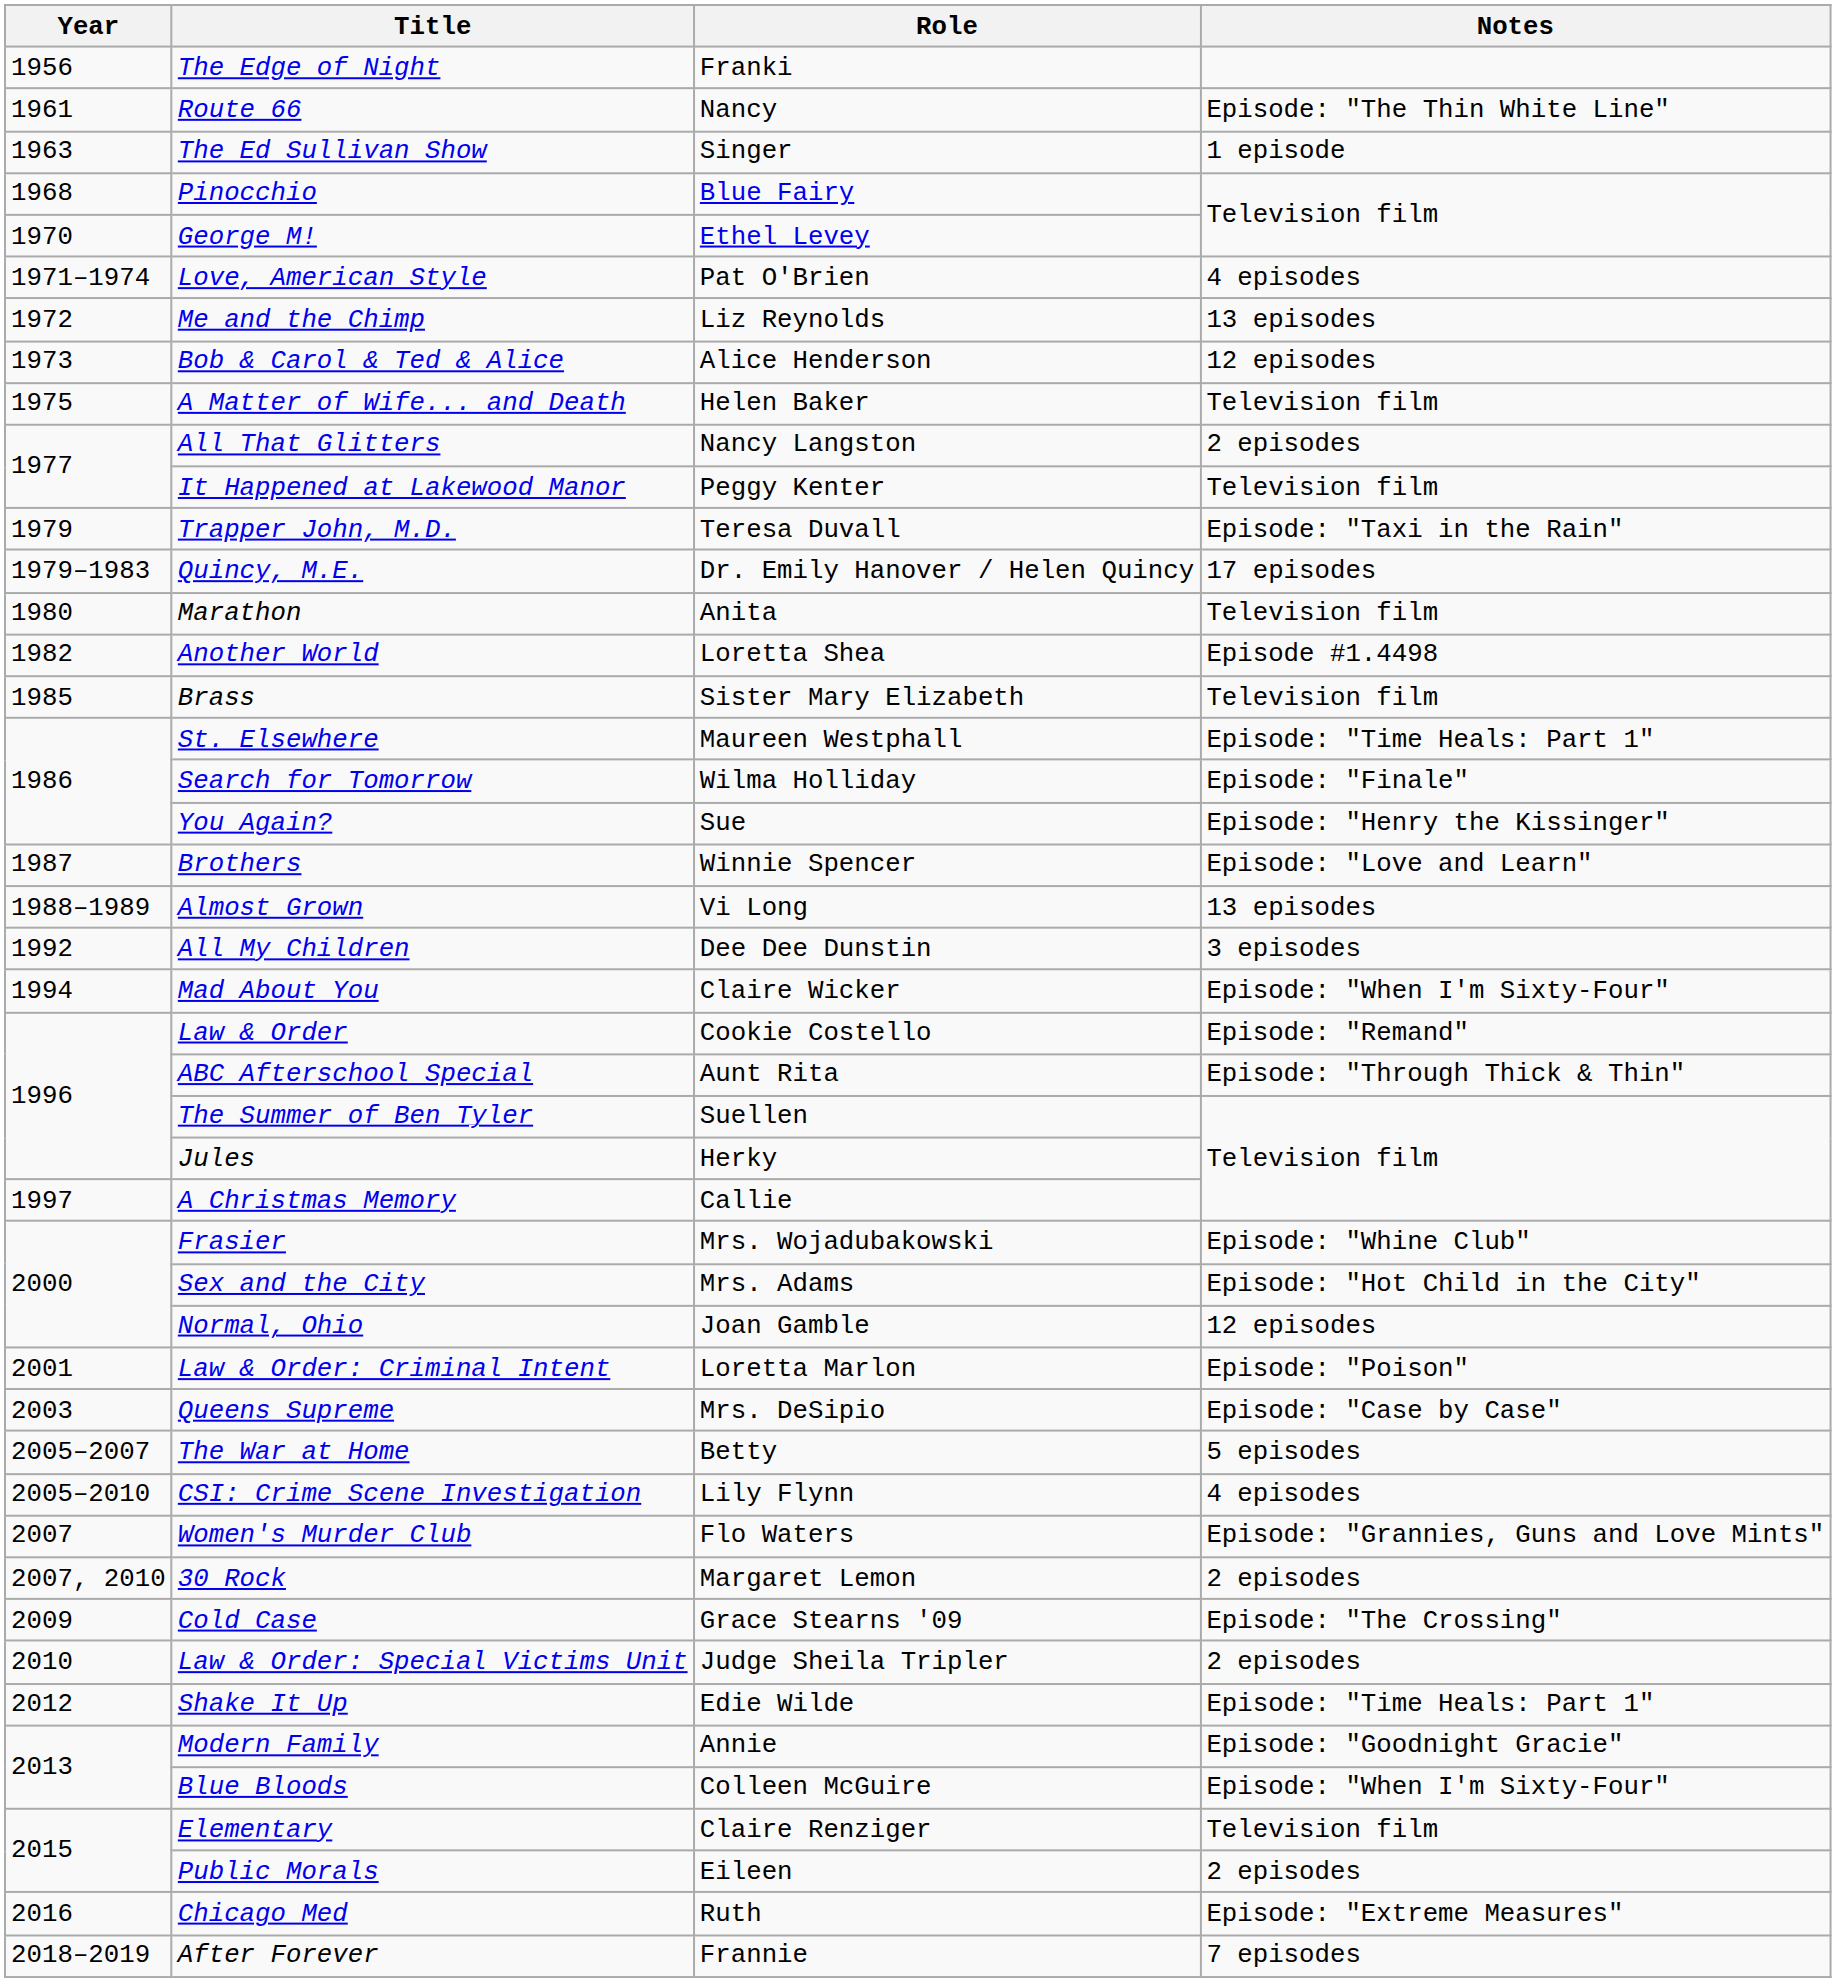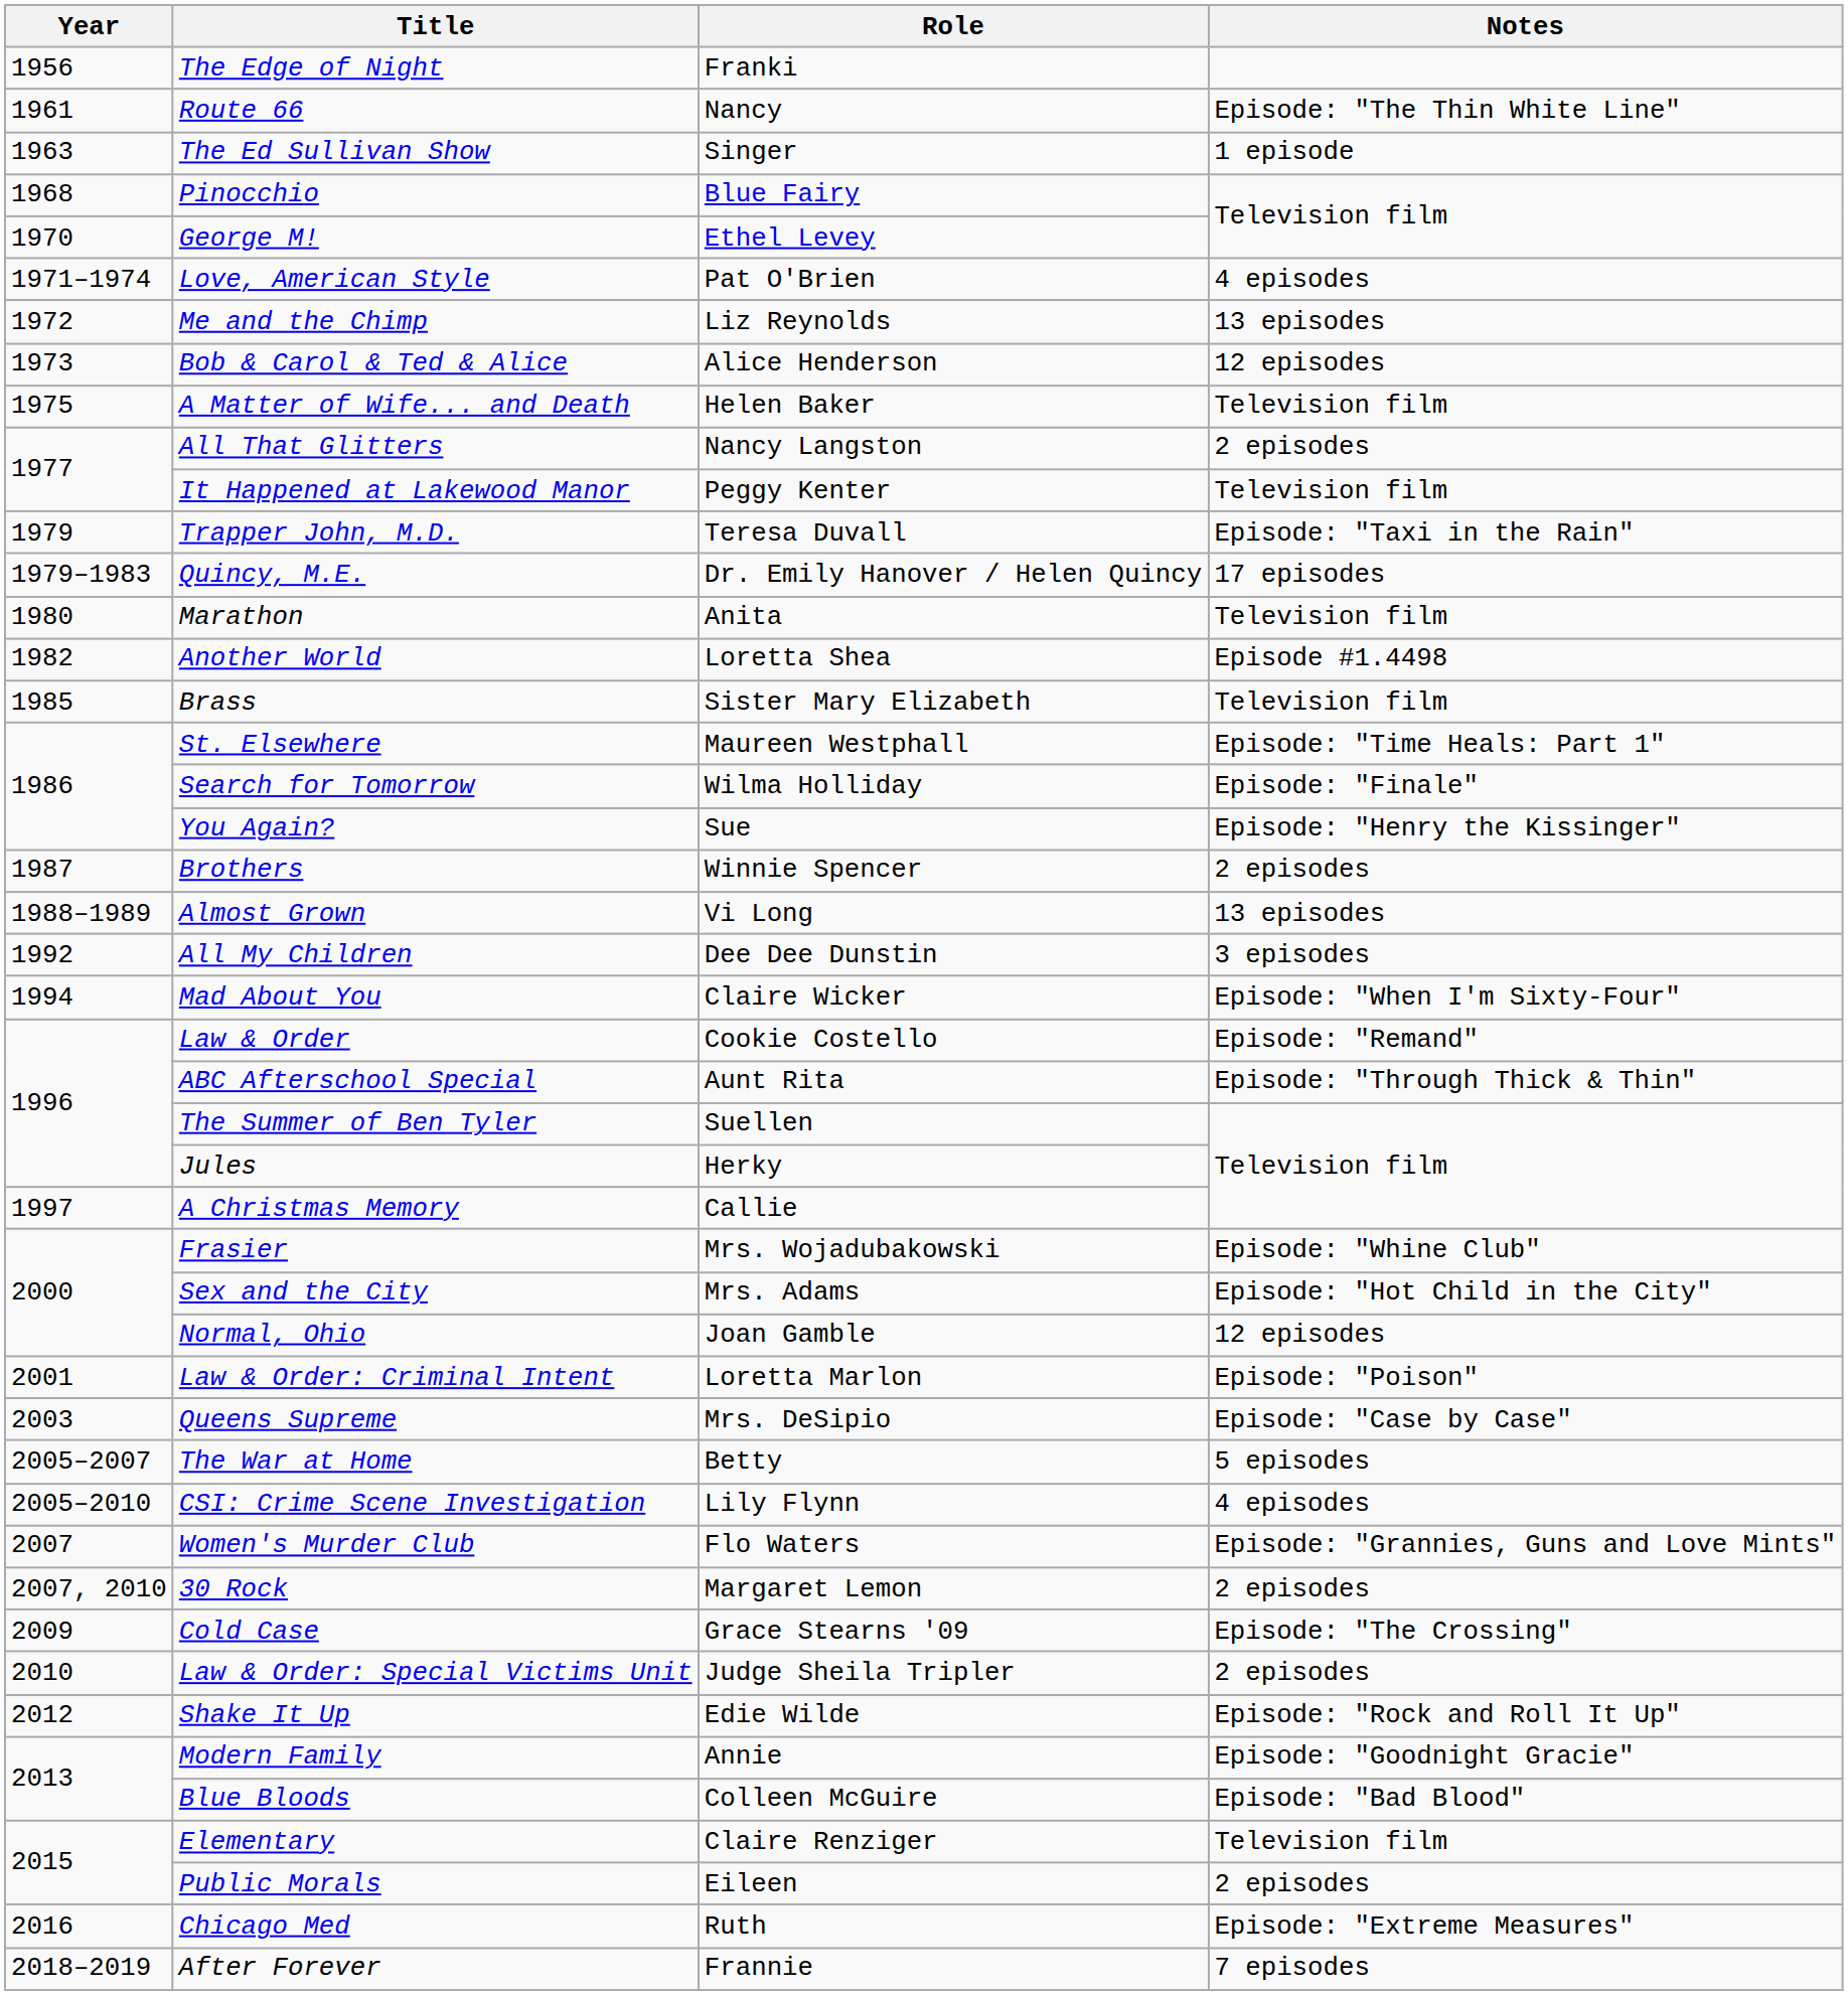Brothers | Notes: Episode: "Love and Learn" -> 2 episodes
Shake It Up | Notes: Episode: "Time Heals: Part 1" -> Episode: "Rock and Roll It Up"
Blue Bloods | Notes: Episode: "When I'm Sixty-Four" -> Episode: "Bad Blood"
